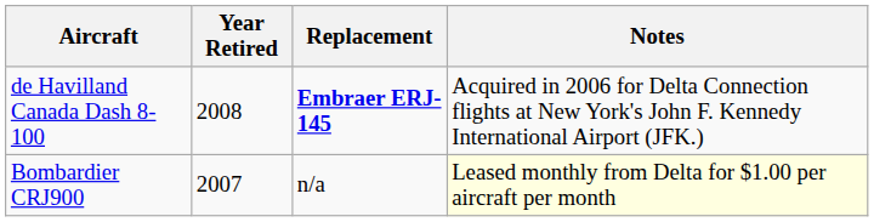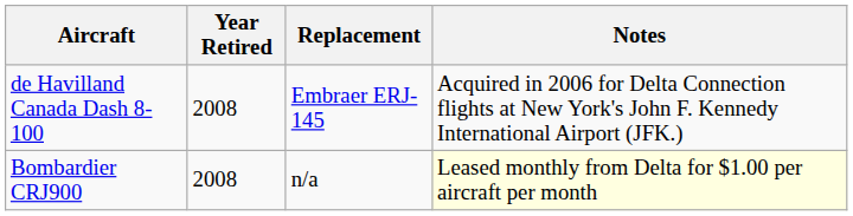de Havilland Canada Dash 8-100 | Replacement: bold -> normal
Bombardier CRJ900 | Year Retired: 2007 -> 2008
